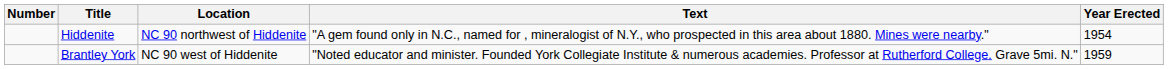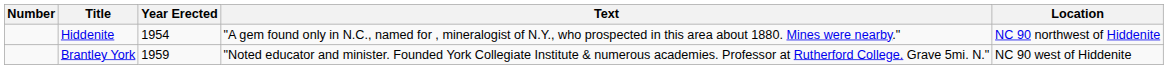columns swapped: Location <-> Year Erected
